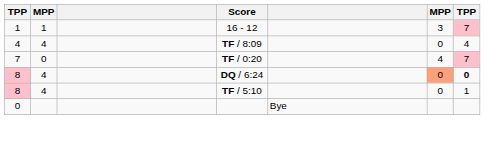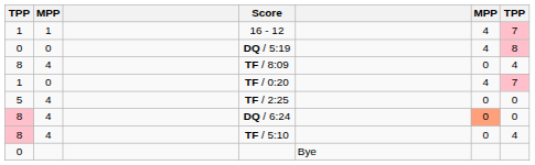16 - 12 | column 6: 3 -> 4
+ row: 0 | 0 | DQ / 5:19 | 4 | 8
TF / 8:09 | column 1: 4 -> 8
TF / 0:20 | column 1: 7 -> 1
+ row: 5 | 4 | TF / 2:25 | 0 | 0
DQ / 6:24 | column 7: bold -> normal
TF / 5:10 | column 7: 1 -> 4
